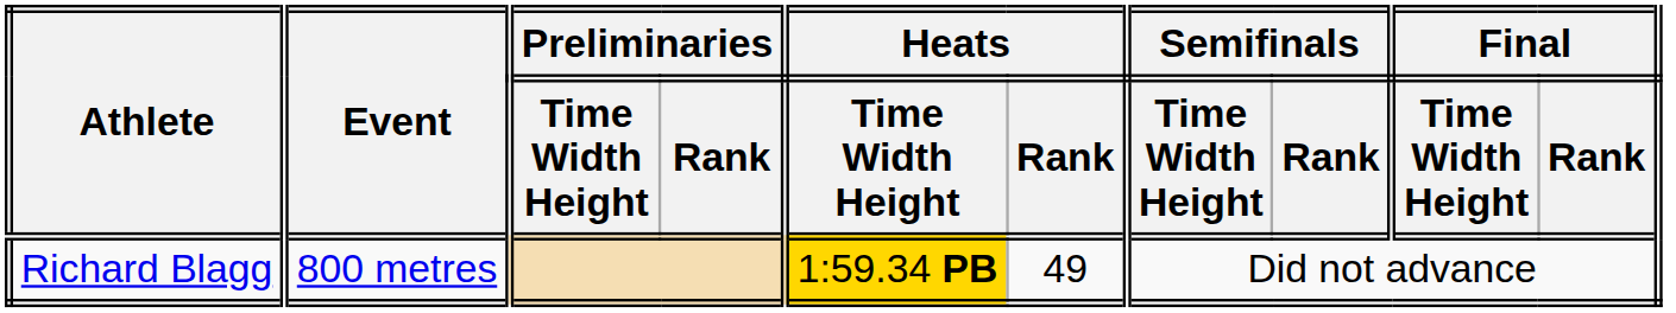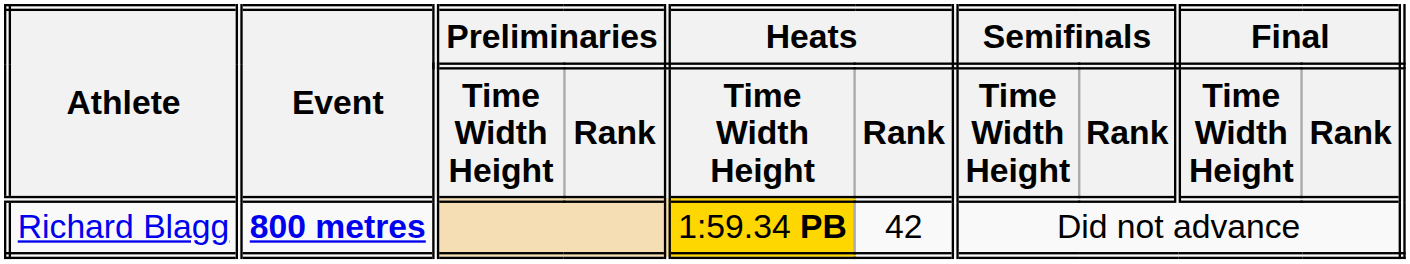Richard Blagg | Event: normal -> bold
Richard Blagg | Heats / Rank: 49 -> 42
